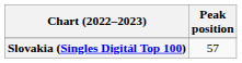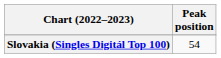Slovakia (Singles Digitál Top 100) | Peak position: 57 -> 54
